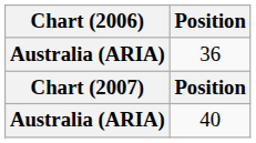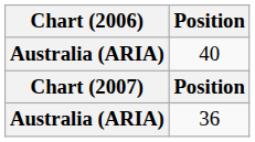rows swapped: 40 <-> 36
